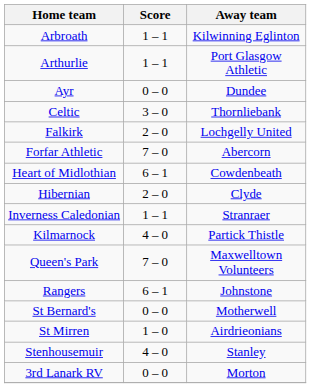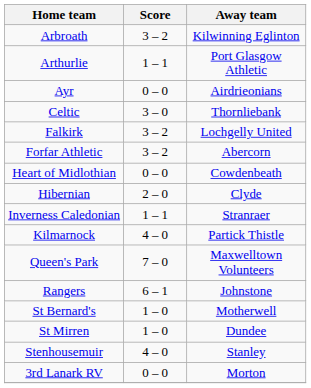Arbroath | Score: 1 – 1 -> 3 – 2
Ayr | Away team: Dundee -> Airdrieonians
Falkirk | Score: 2 – 0 -> 3 – 2
Forfar Athletic | Score: 7 – 0 -> 3 – 2
Heart of Midlothian | Score: 6 – 1 -> 0 – 0
St Bernard's | Score: 0 – 0 -> 1 – 0
St Mirren | Away team: Airdrieonians -> Dundee
